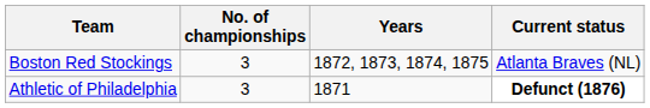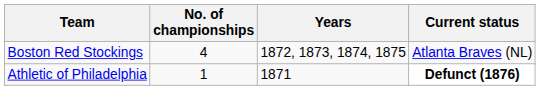Boston Red Stockings | No. of championships: 3 -> 4
Athletic of Philadelphia | No. of championships: 3 -> 1
